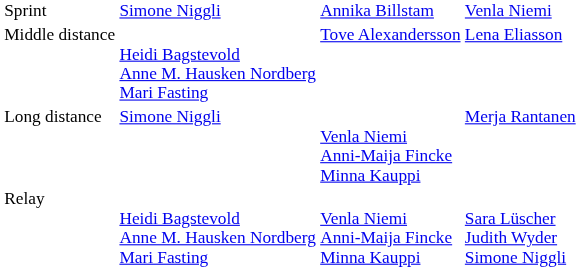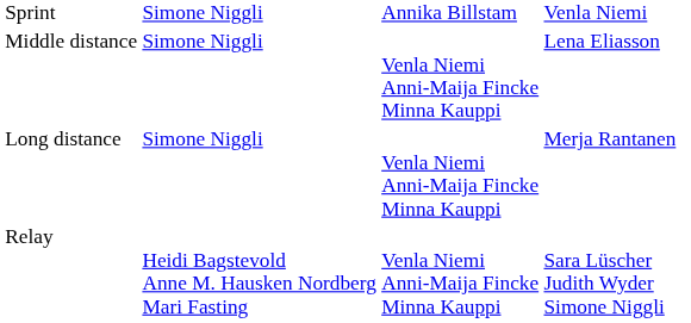Middle distance | column 2: Heidi Bagstevold Anne M. Hausken Nordberg Mari Fasting -> Simone Niggli
Middle distance | column 3: Tove Alexandersson -> Venla Niemi Anni-Maija Fincke Minna Kauppi
